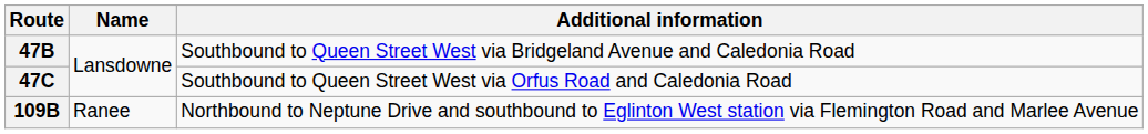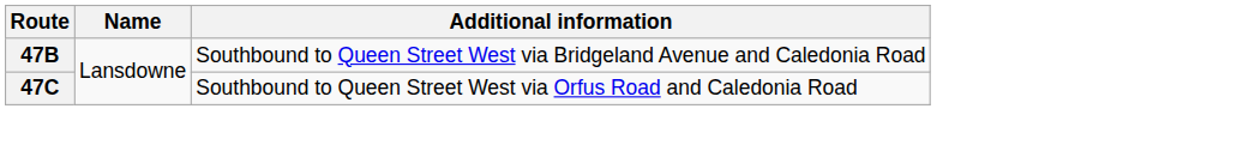- row: 109B | Ranee | Northbound to Neptune Drive and southbound to Eglinton West station via Flemington Road and Marlee Avenue
